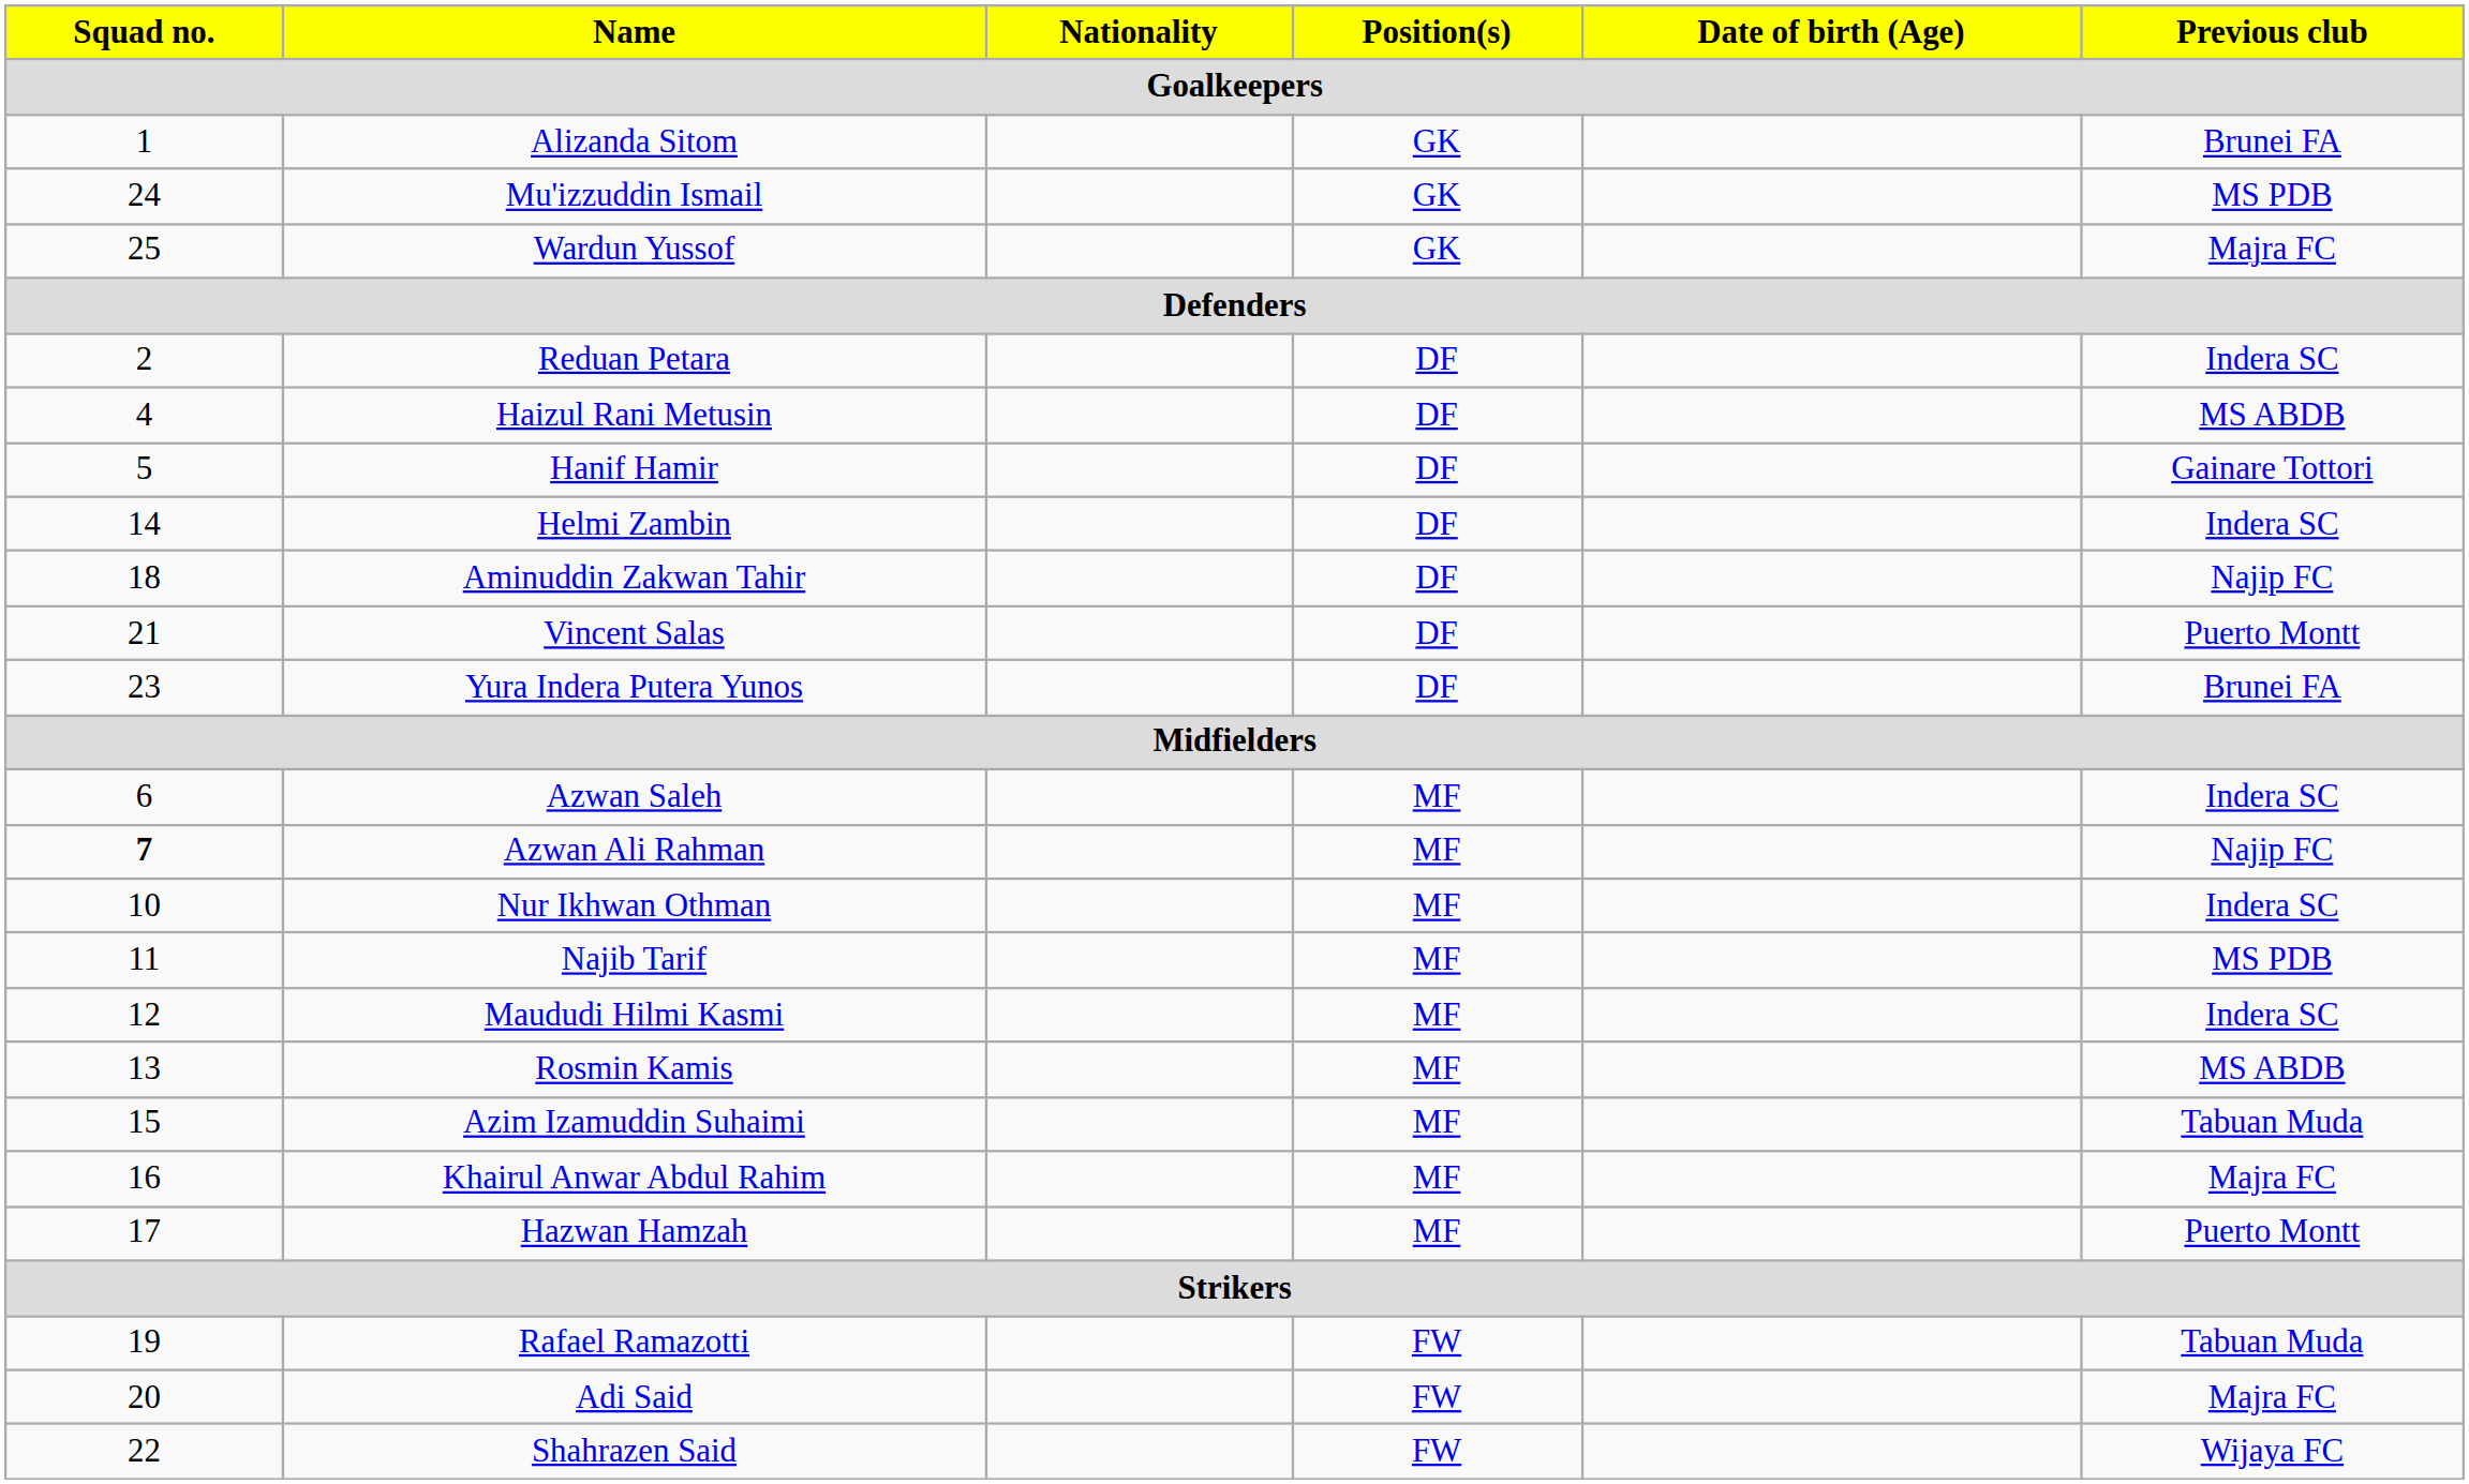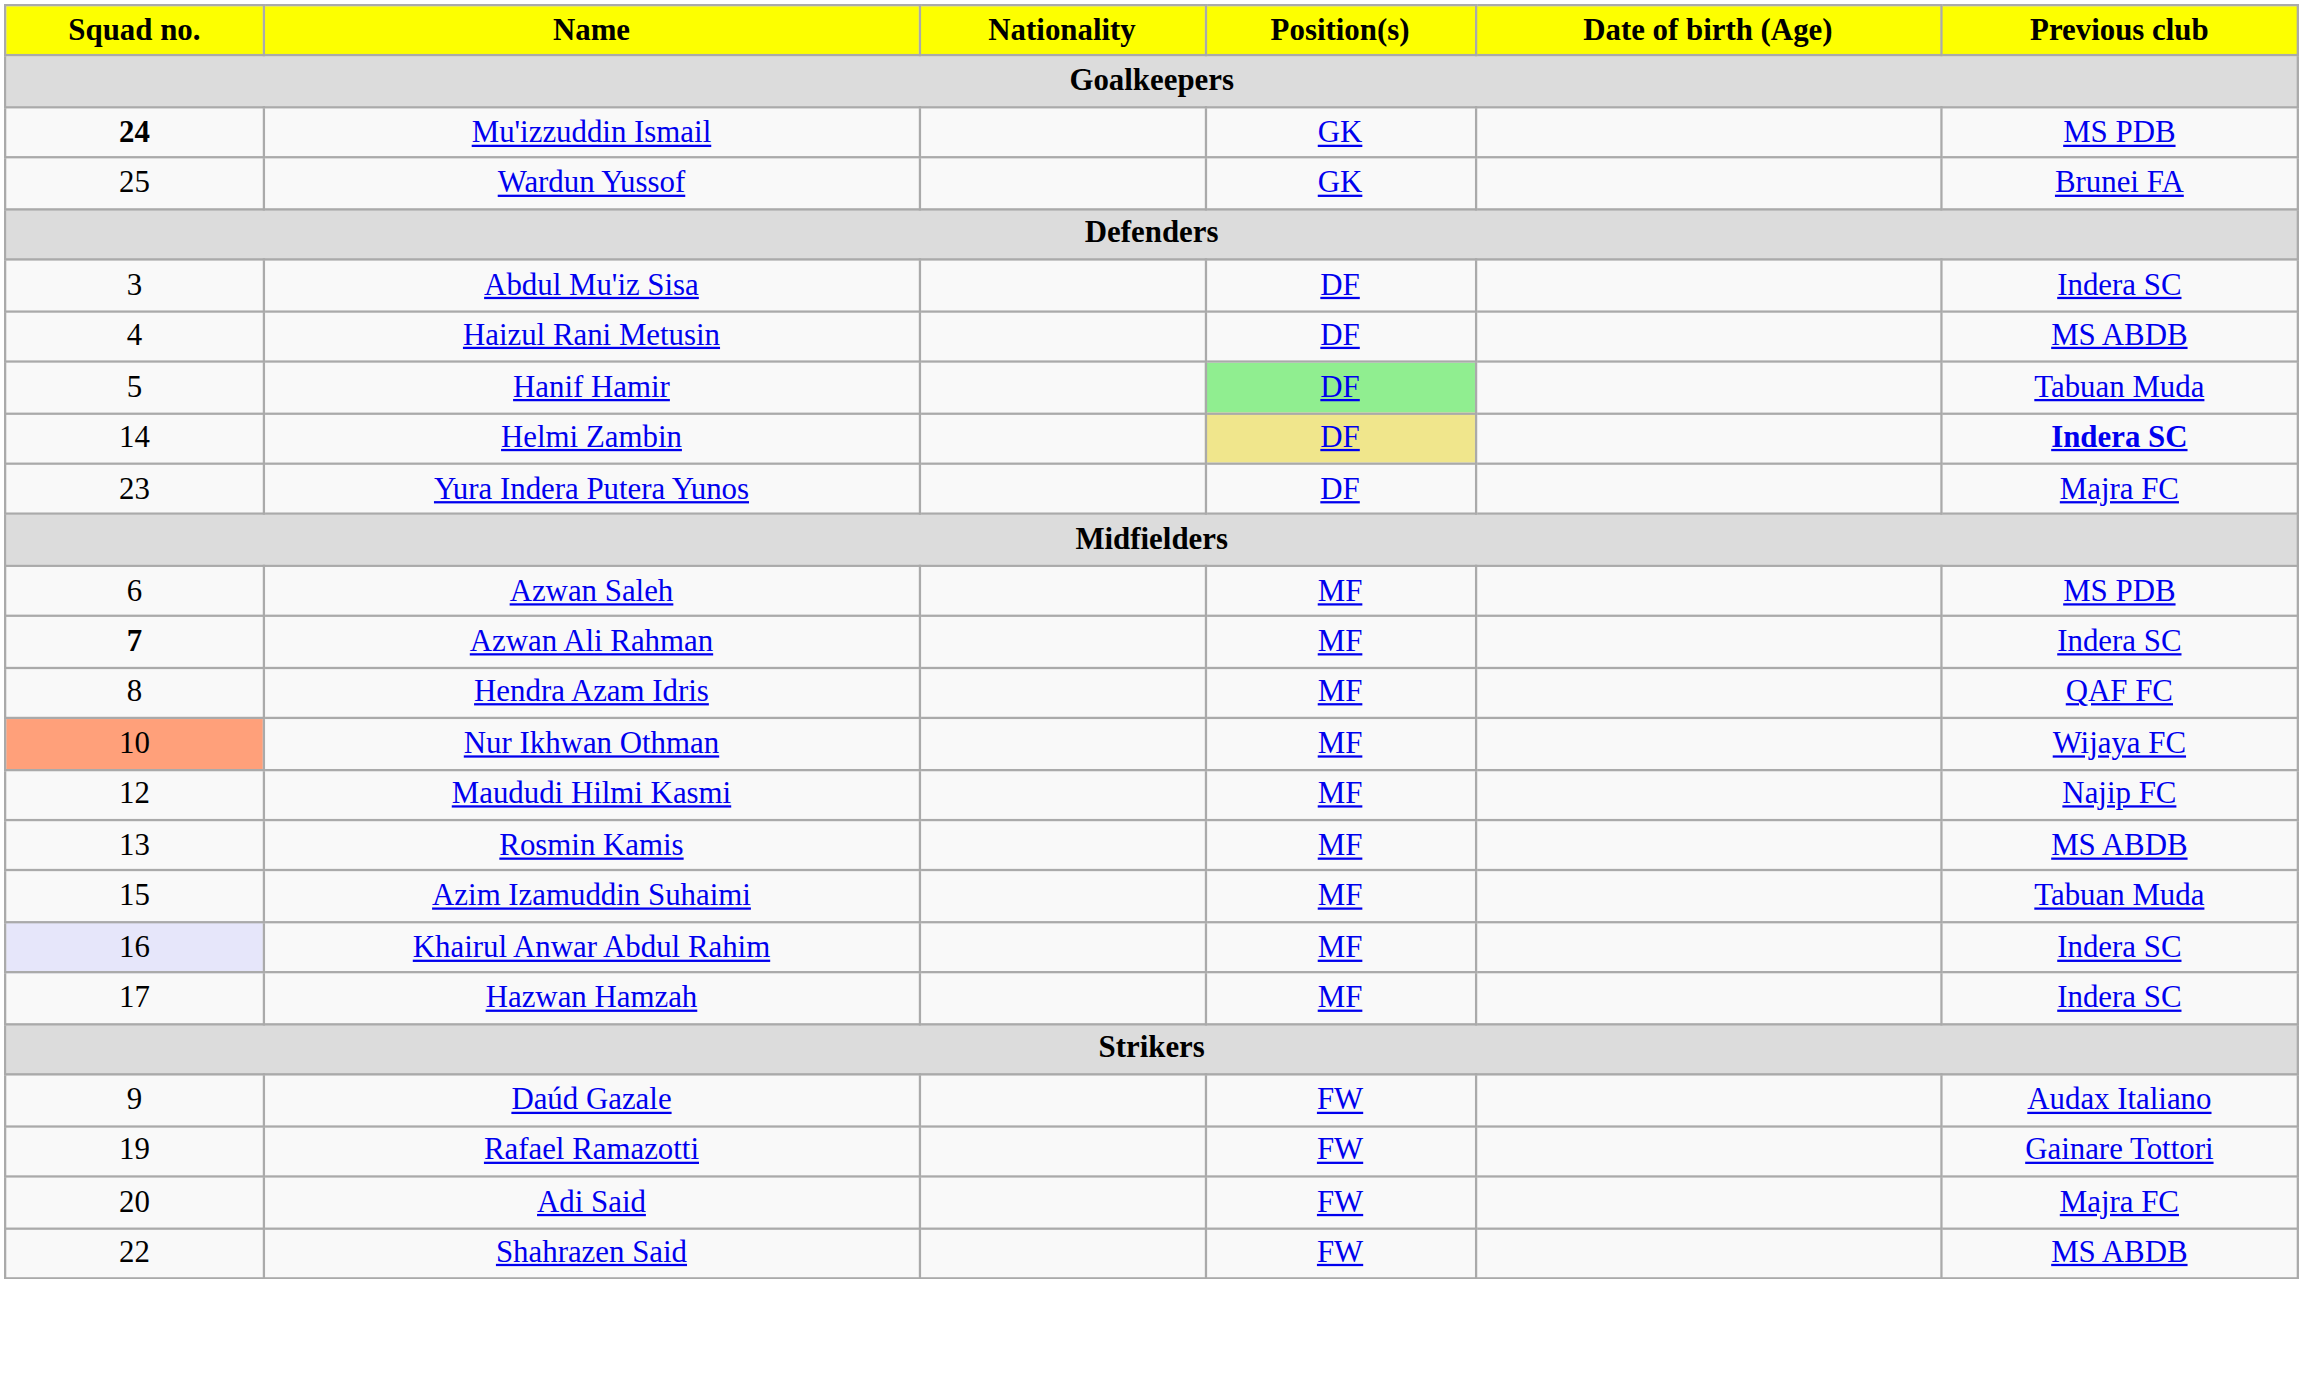- row: 1 | Alizanda Sitom | GK | Brunei FA
Mu'izzuddin Ismail | Squad no.: normal -> bold
Wardun Yussof | Previous club: Majra FC -> Brunei FA
- row: 2 | Reduan Petara | DF | Indera SC
+ row: 3 | Abdul Mu'iz Sisa | DF | Indera SC
Hanif Hamir | Position(s): no background -> lightgreen background
Hanif Hamir | Previous club: Gainare Tottori -> Tabuan Muda
Helmi Zambin | Position(s): no background -> khaki background
Helmi Zambin | Previous club: normal -> bold
- row: 18 | Aminuddin Zakwan Tahir | DF | Najip FC
- row: 21 | Vincent Salas | DF | Puerto Montt
Yura Indera Putera Yunos | Previous club: Brunei FA -> Majra FC
Azwan Saleh | Previous club: Indera SC -> MS PDB
Azwan Ali Rahman | Previous club: Najip FC -> Indera SC
+ row: 8 | Hendra Azam Idris | MF | QAF FC
Nur Ikhwan Othman | Squad no.: no background -> lightsalmon background
Nur Ikhwan Othman | Previous club: Indera SC -> Wijaya FC
- row: 11 | Najib Tarif | MF | MS PDB
Maududi Hilmi Kasmi | Previous club: Indera SC -> Najip FC
Khairul Anwar Abdul Rahim | Squad no.: no background -> lavender background
Khairul Anwar Abdul Rahim | Previous club: Majra FC -> Indera SC
Hazwan Hamzah | Previous club: Puerto Montt -> Indera SC
+ row: 9 | Daúd Gazale | FW | Audax Italiano
Rafael Ramazotti | Previous club: Tabuan Muda -> Gainare Tottori
Shahrazen Said | Previous club: Wijaya FC -> MS ABDB
